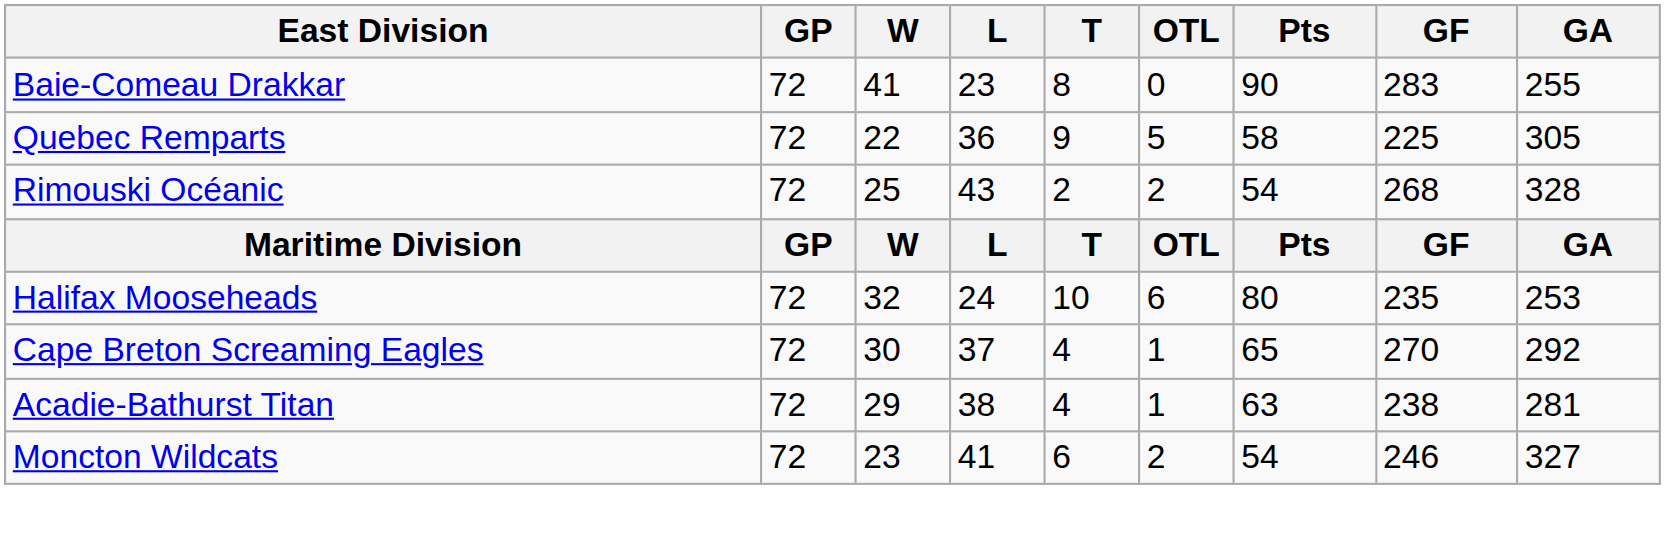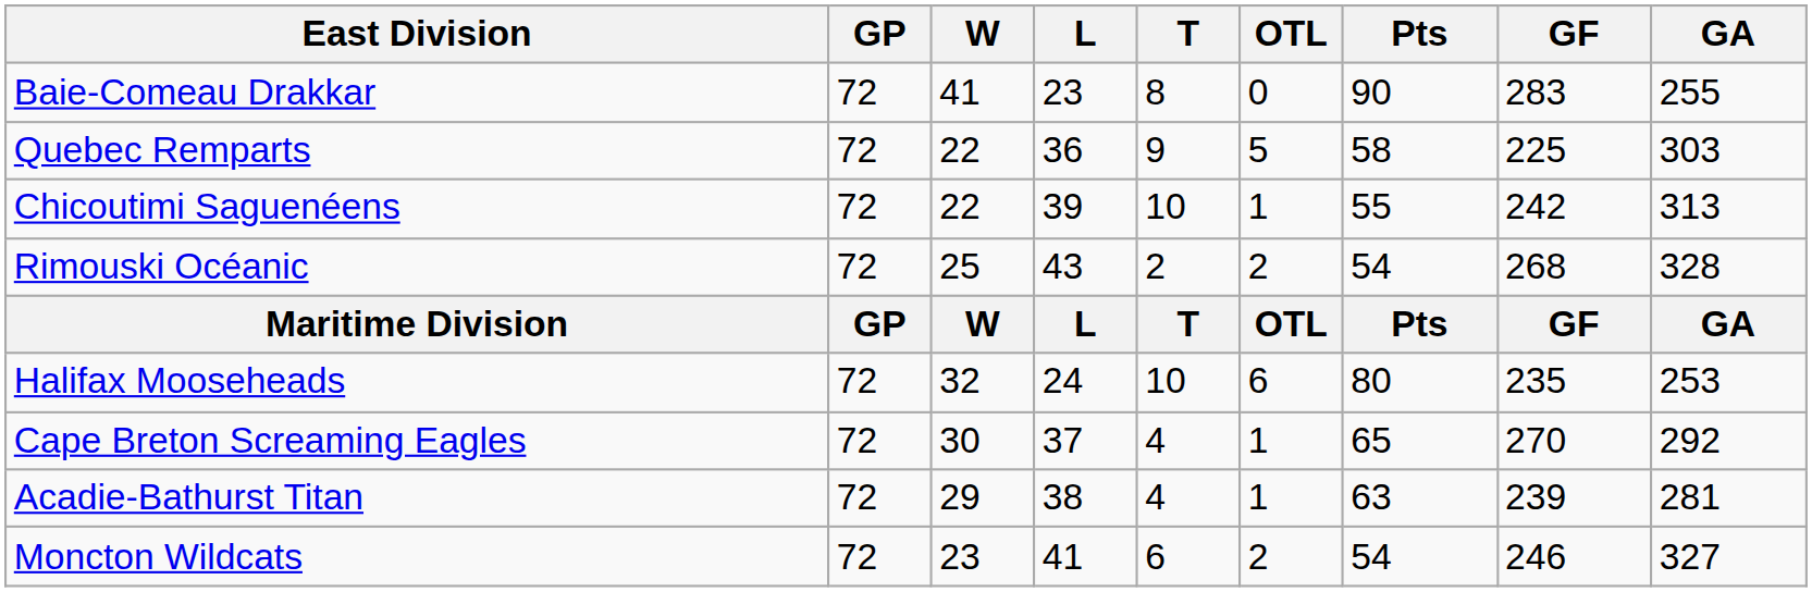Quebec Remparts | GA: 305 -> 303
+ row: Chicoutimi Saguenéens | 72 | 22 | 39 | 10 | 1 | 55 | 242 | 313
Acadie-Bathurst Titan | GF: 238 -> 239
